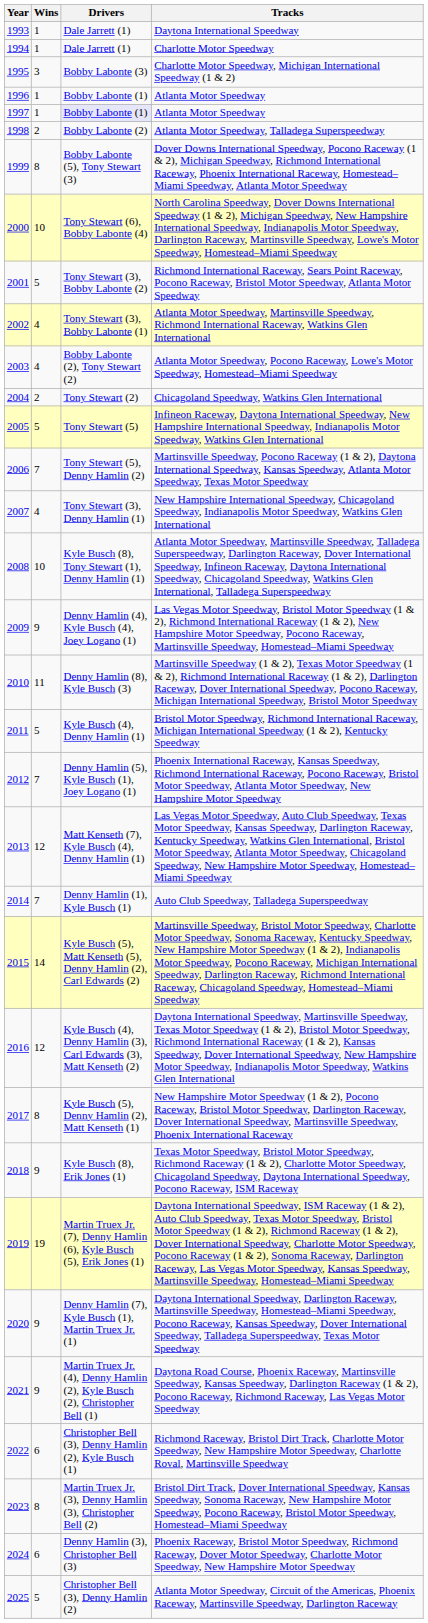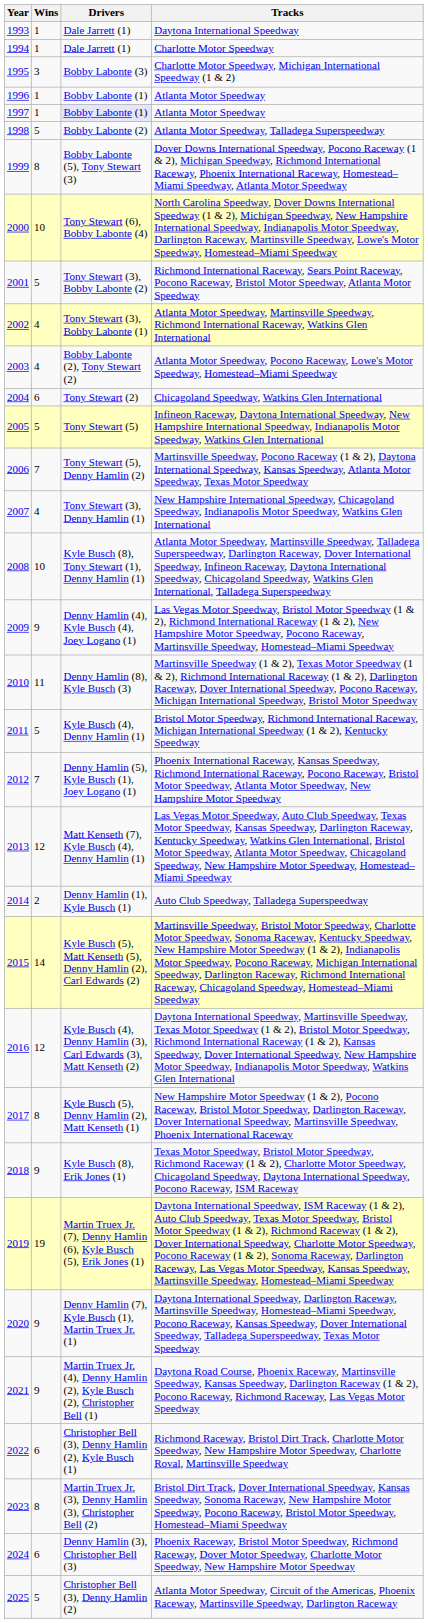Atlanta Motor Speedway, Talladega Superspeedway | Wins: 2 -> 5
Chicagoland Speedway, Watkins Glen International | Wins: 2 -> 6
Auto Club Speedway, Talladega Superspeedway | Wins: 7 -> 2
